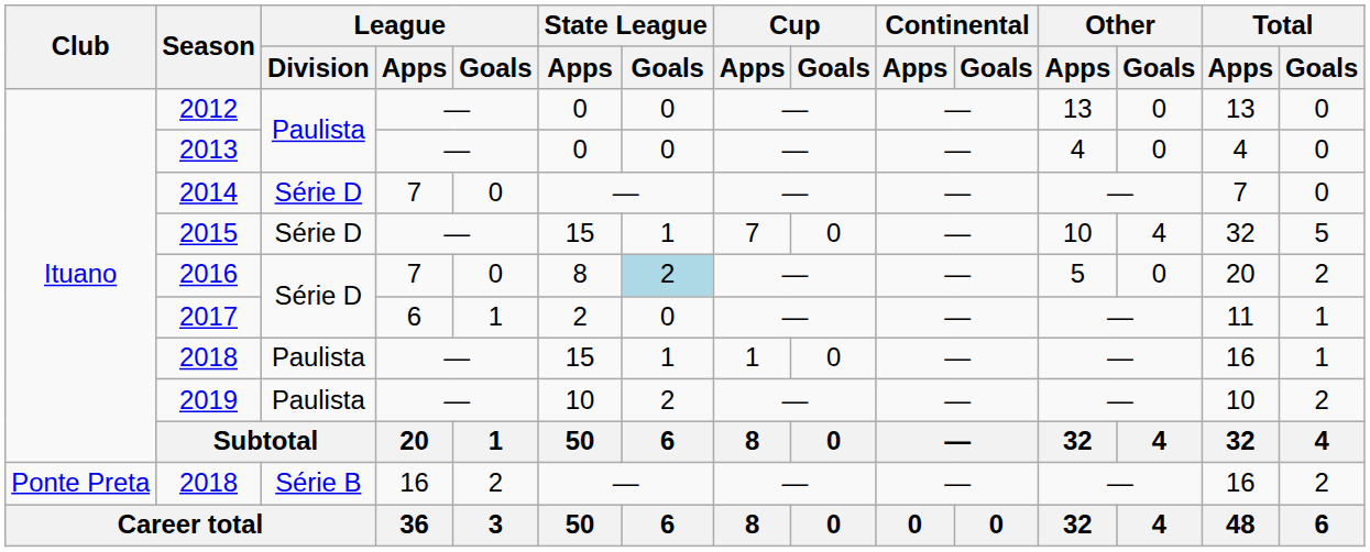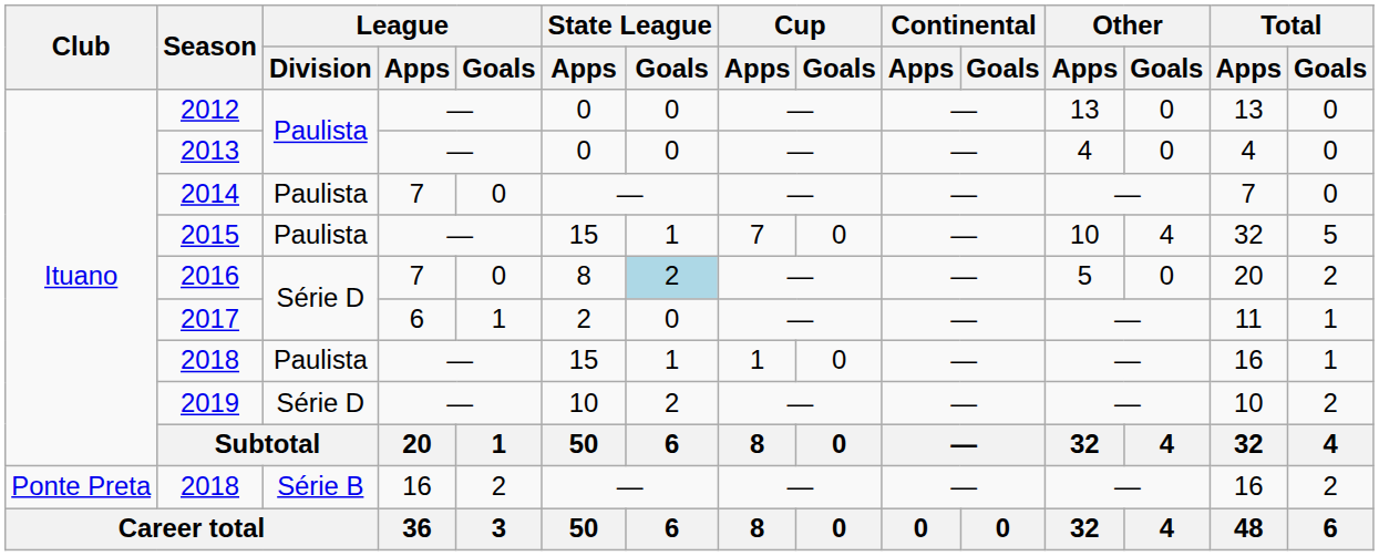2014 | League / Division: Série D -> Paulista
2015 | League / Division: Série D -> Paulista
2019 | League / Division: Paulista -> Série D
